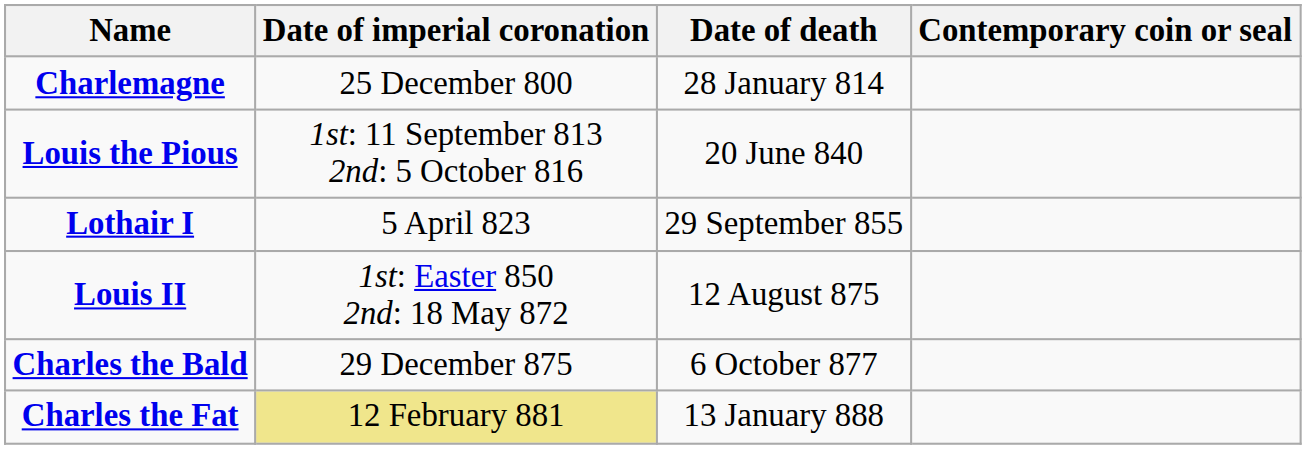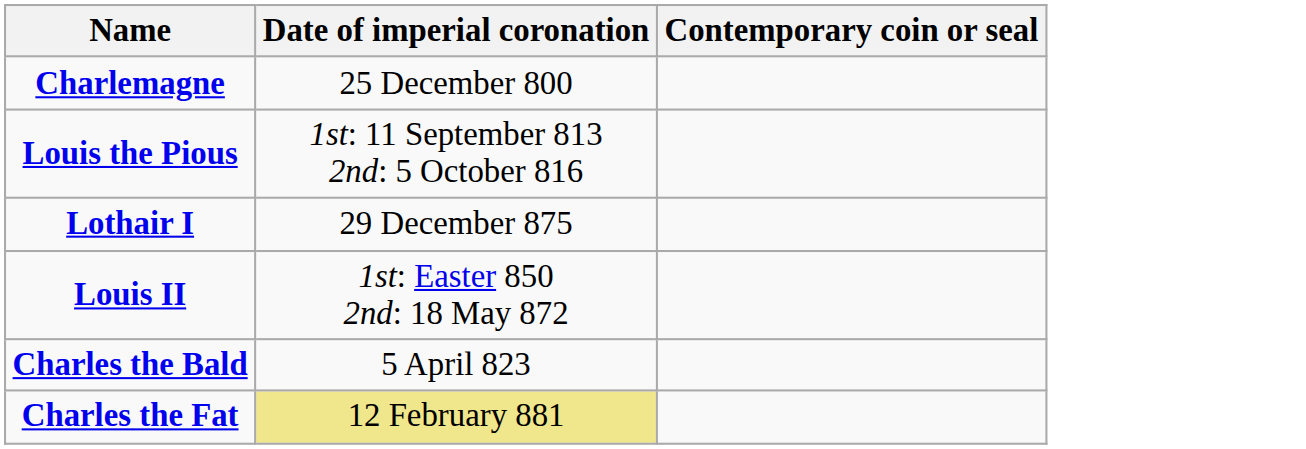- column: Date of death | 28 January 814 | 20 June 840 | 29 September 855 | 12 August 875 | 6 October 877 | 13 January 888
Lothair I | Date of imperial coronation: 5 April 823 -> 29 December 875
Charles the Bald | Date of imperial coronation: 29 December 875 -> 5 April 823
